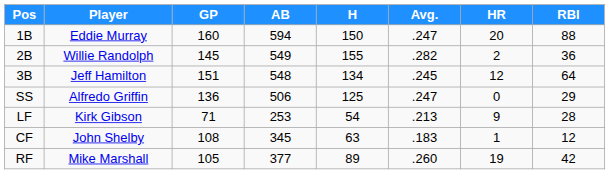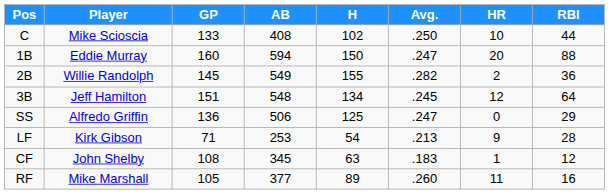+ row: C | Mike Scioscia | 133 | 408 | 102 | .250 | 10 | 44
RF | HR: 19 -> 11
RF | RBI: 42 -> 16
